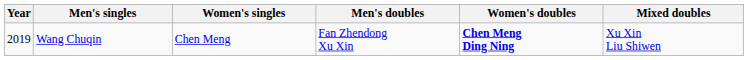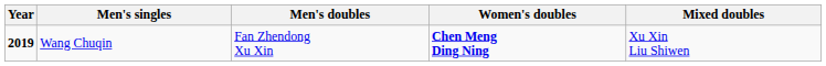- column: Women's singles | Chen Meng
Wang Chuqin | Year: normal -> bold
